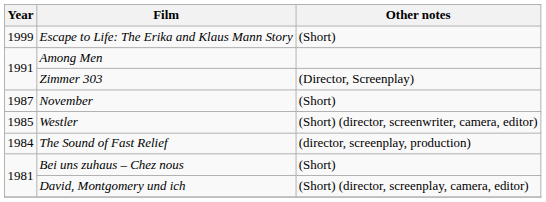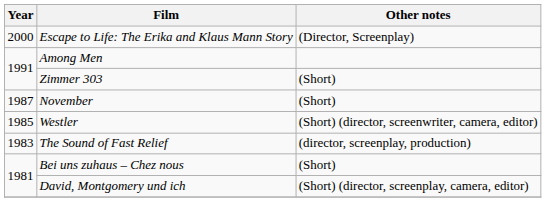Escape to Life: The Erika and Klaus Mann Story | Year: 1999 -> 2000
Escape to Life: The Erika and Klaus Mann Story | Other notes: (Short) -> (Director, Screenplay)
Zimmer 303 | Other notes: (Director, Screenplay) -> (Short)
The Sound of Fast Relief | Year: 1984 -> 1983
